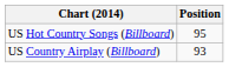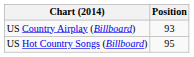rows swapped: US Country Airplay (Billboard) <-> US Hot Country Songs (Billboard)
